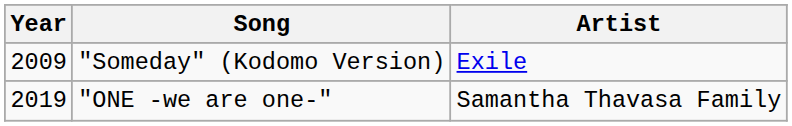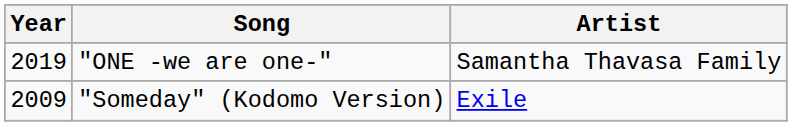rows swapped: "Someday" (Kodomo Version) <-> "ONE -we are one-"
